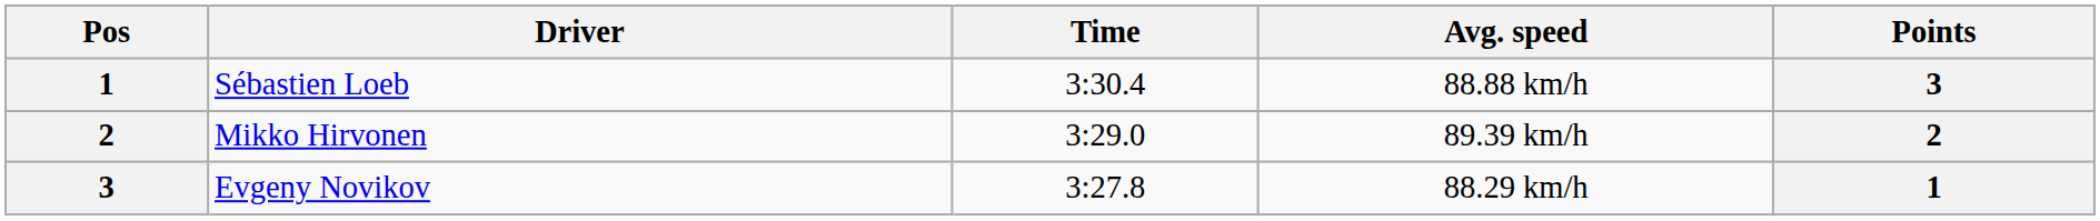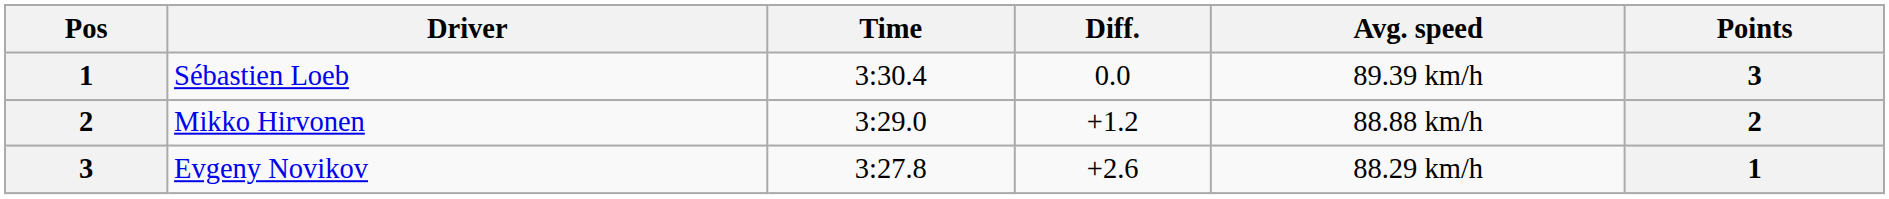+ column: Diff. | 0.0 | +1.2 | +2.6
Sébastien Loeb | Avg. speed: 88.88 km/h -> 89.39 km/h
Mikko Hirvonen | Avg. speed: 89.39 km/h -> 88.88 km/h
